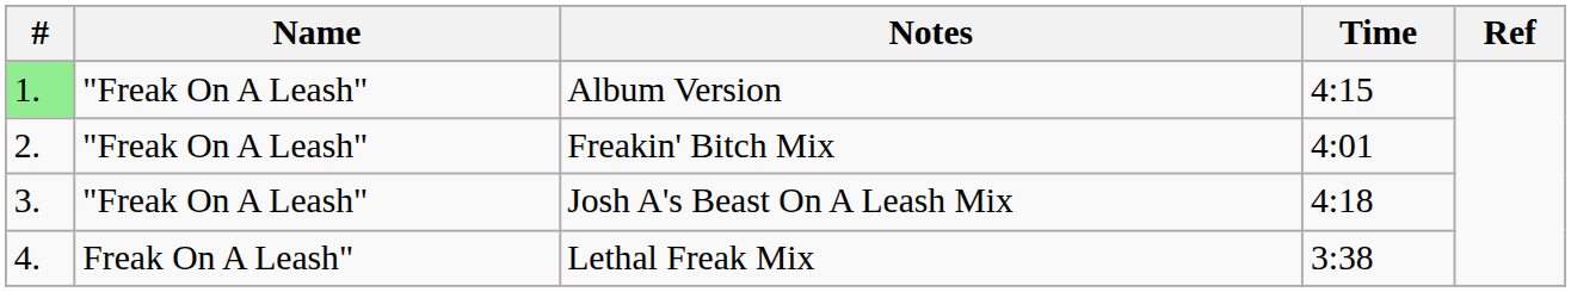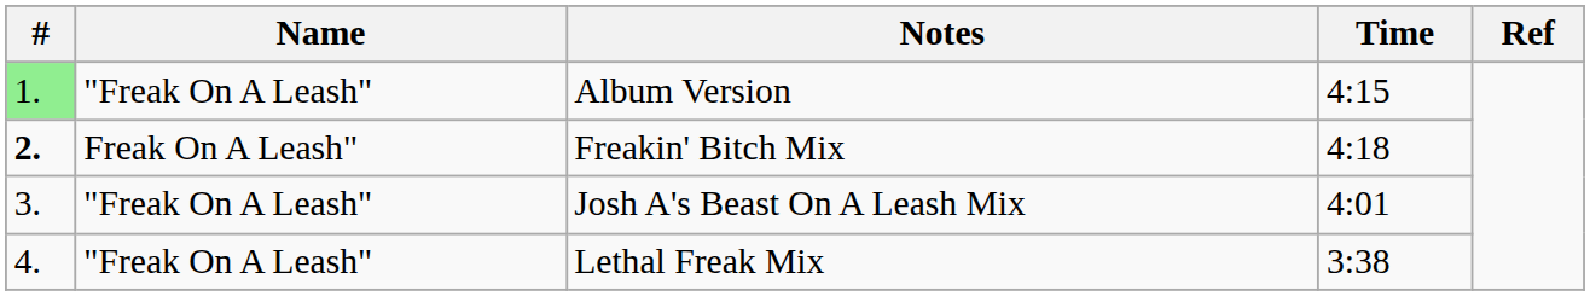Freakin' Bitch Mix | #: normal -> bold
Freakin' Bitch Mix | Name: "Freak On A Leash" -> Freak On A Leash"
Freakin' Bitch Mix | Time: 4:01 -> 4:18
Josh A's Beast On A Leash Mix | Time: 4:18 -> 4:01
Lethal Freak Mix | Name: Freak On A Leash" -> "Freak On A Leash"
